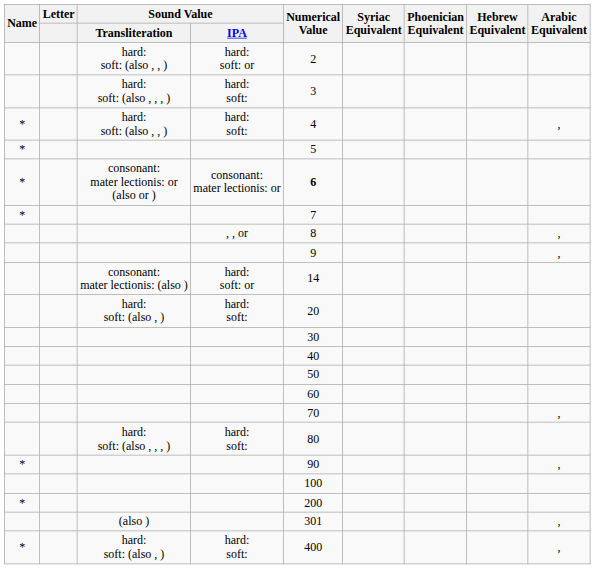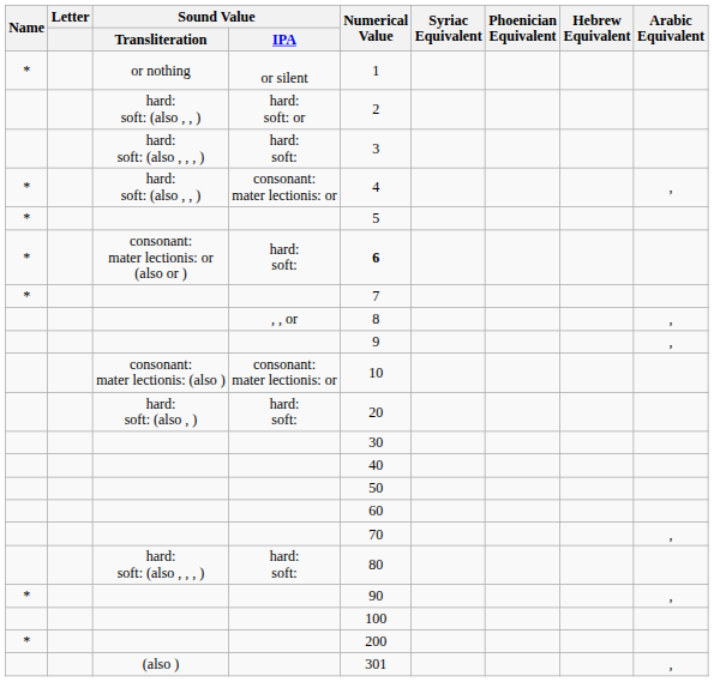+ row: * | or nothing | or silent | 1
* / hard: soft: (also , , ) | Sound Value / IPA: hard: soft: -> consonant: mater lectionis: or
consonant: mater lectionis: or (also or ) | Sound Value / IPA: consonant: mater lectionis: or -> hard: soft:
consonant: mater lectionis: (also ) | Sound Value / IPA: hard: soft: or -> consonant: mater lectionis: or
consonant: mater lectionis: (also ) | Numerical Value: 14 -> 10
- row: * | hard: soft: (also , ) | hard: soft: | 400 | ,
